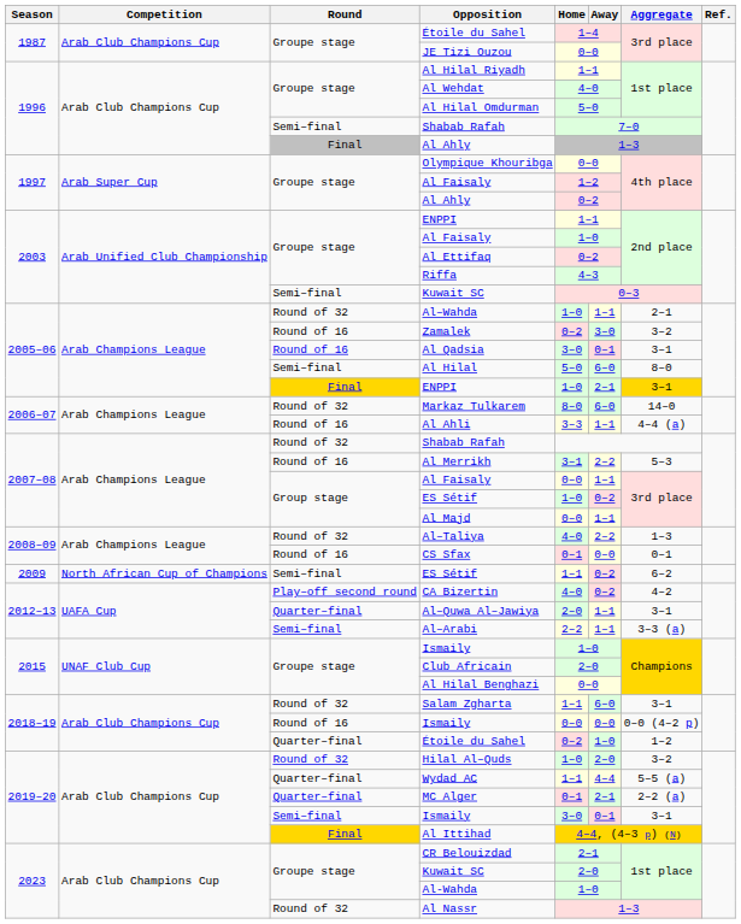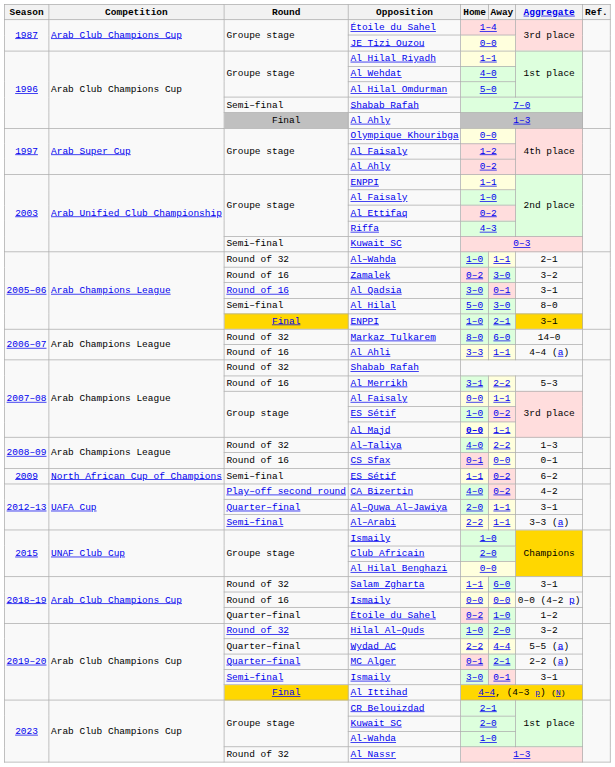Al Hilal | Away: 6–0 -> 3–0
Al Majd | Home: normal -> bold
Wydad AC | Home: 1–1 -> 2–2
